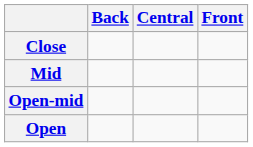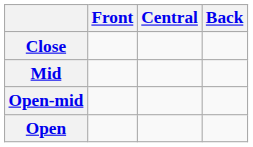columns swapped: Front <-> Back
